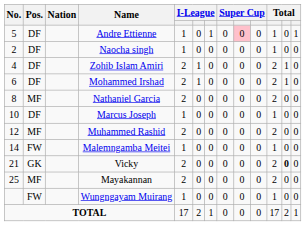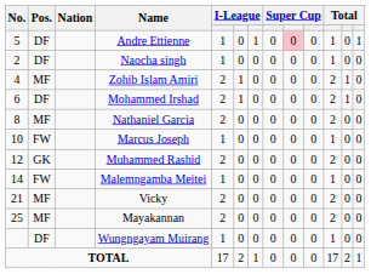Zohib Islam Amiri | Pos.: DF -> MF
Marcus Joseph | Pos.: DF -> FW
Muhammed Rashid | Pos.: MF -> GK
Vicky | Pos.: GK -> MF
Vicky | column 12: bold -> normal
Wungngayam Muirang | Pos.: FW -> DF
